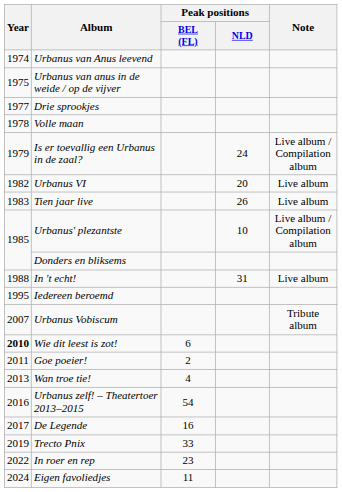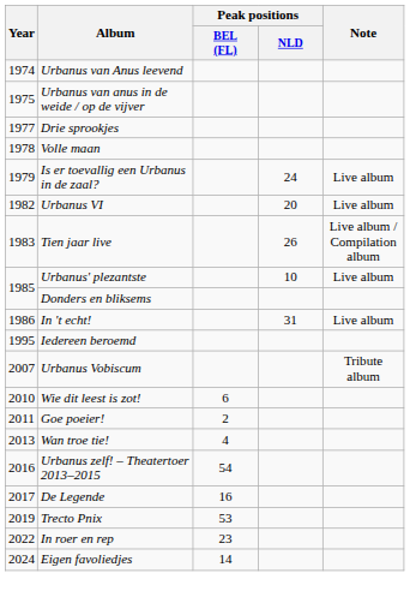Is er toevallig een Urbanus in de zaal? | Note: Live album / Compilation album -> Live album
Tien jaar live | Note: Live album -> Live album / Compilation album
Urbanus' plezantste | Note: Live album / Compilation album -> Live album
In 't echt! | Year: 1988 -> 1986
Wie dit leest is zot! | Year: bold -> normal
Trecto Pnix | Peak positions / BEL (FL): 33 -> 53
Eigen favoliedjes | Peak positions / BEL (FL): 11 -> 14
